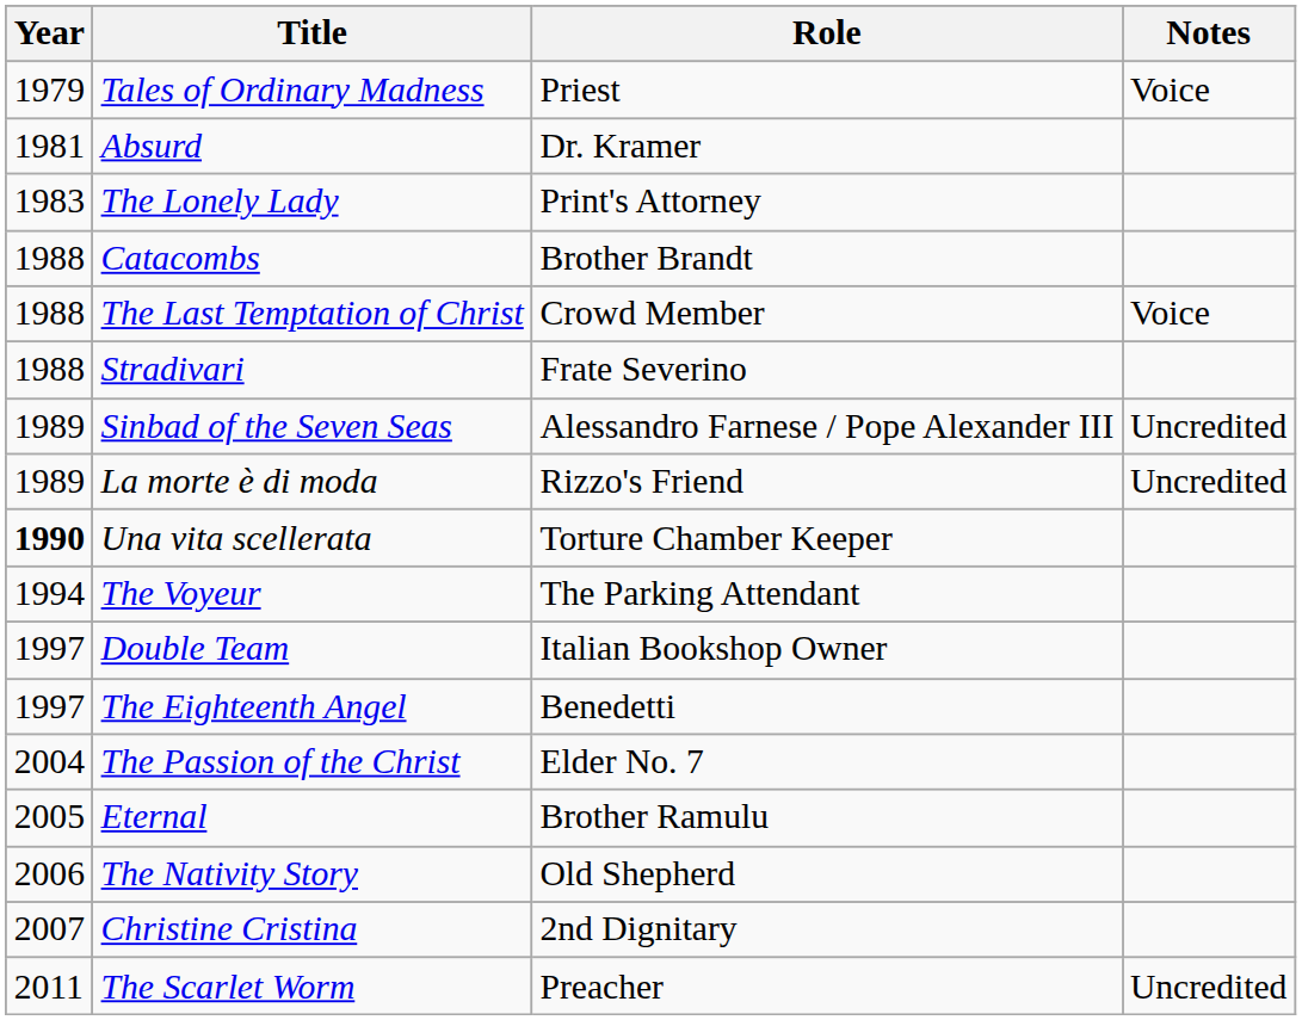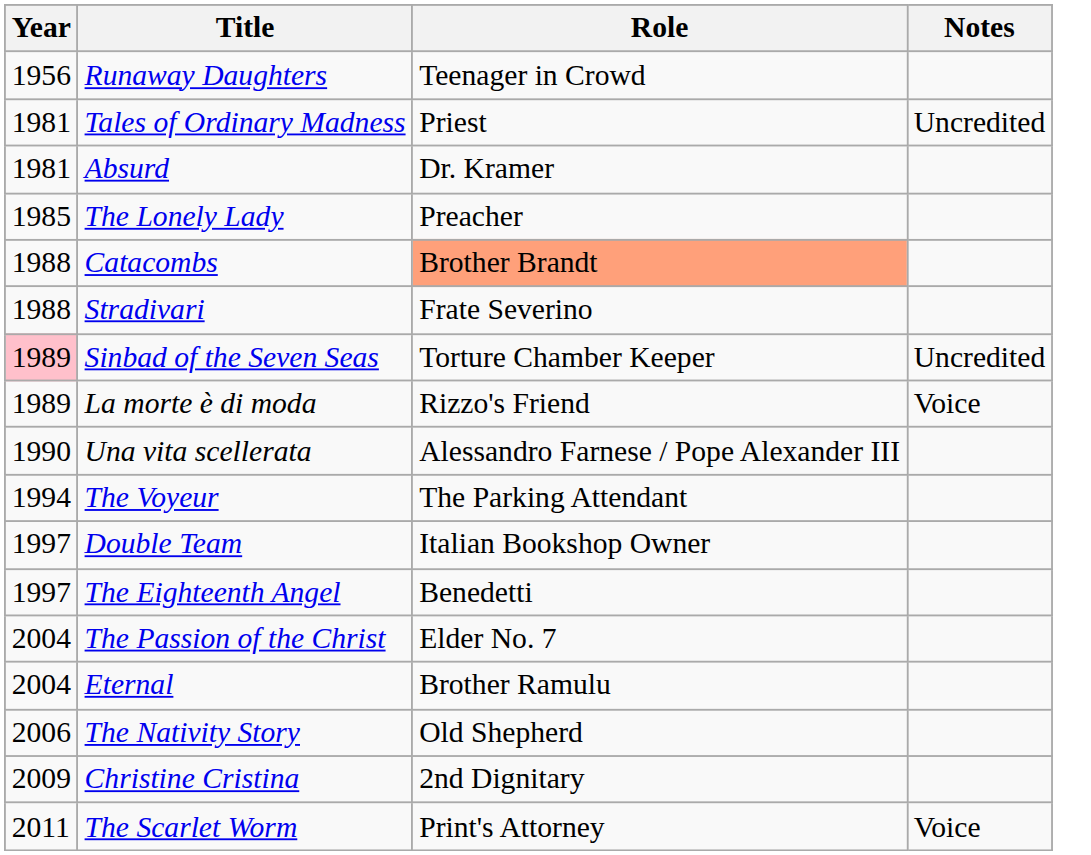+ row: 1956 | Runaway Daughters | Teenager in Crowd
Tales of Ordinary Madness | Year: 1979 -> 1981
Tales of Ordinary Madness | Notes: Voice -> Uncredited
The Lonely Lady | Year: 1983 -> 1985
The Lonely Lady | Role: Print's Attorney -> Preacher
Catacombs | Role: no background -> lightsalmon background
- row: 1988 | The Last Temptation of Christ | Crowd Member | Voice
Sinbad of the Seven Seas | Year: no background -> pink background
Sinbad of the Seven Seas | Role: Alessandro Farnese / Pope Alexander III -> Torture Chamber Keeper
La morte è di moda | Notes: Uncredited -> Voice
Una vita scellerata | Year: bold -> normal
Una vita scellerata | Role: Torture Chamber Keeper -> Alessandro Farnese / Pope Alexander III
Eternal | Year: 2005 -> 2004
Christine Cristina | Year: 2007 -> 2009
The Scarlet Worm | Role: Preacher -> Print's Attorney
The Scarlet Worm | Notes: Uncredited -> Voice
